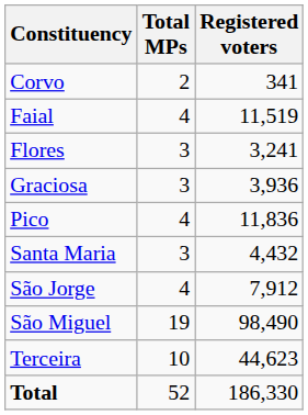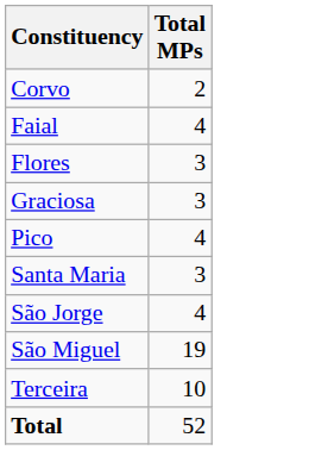- column: Registered voters | 341 | 11,519 | 3,241 | 3,936 | 11,836 | 4,432 | 7,912 | 98,490 | 44,623 | 186,330
